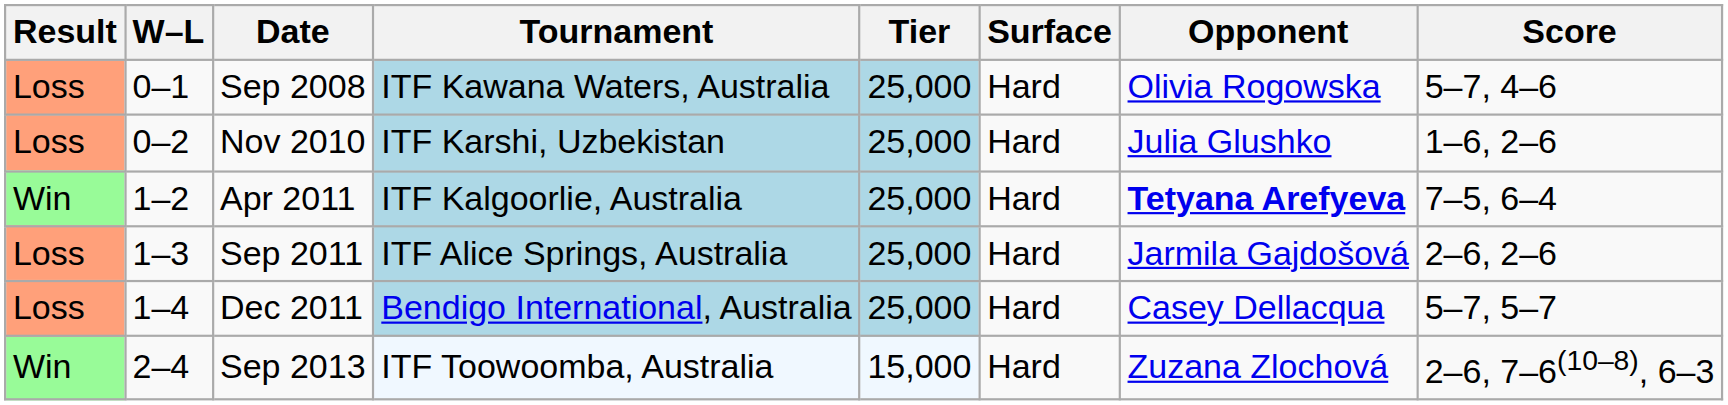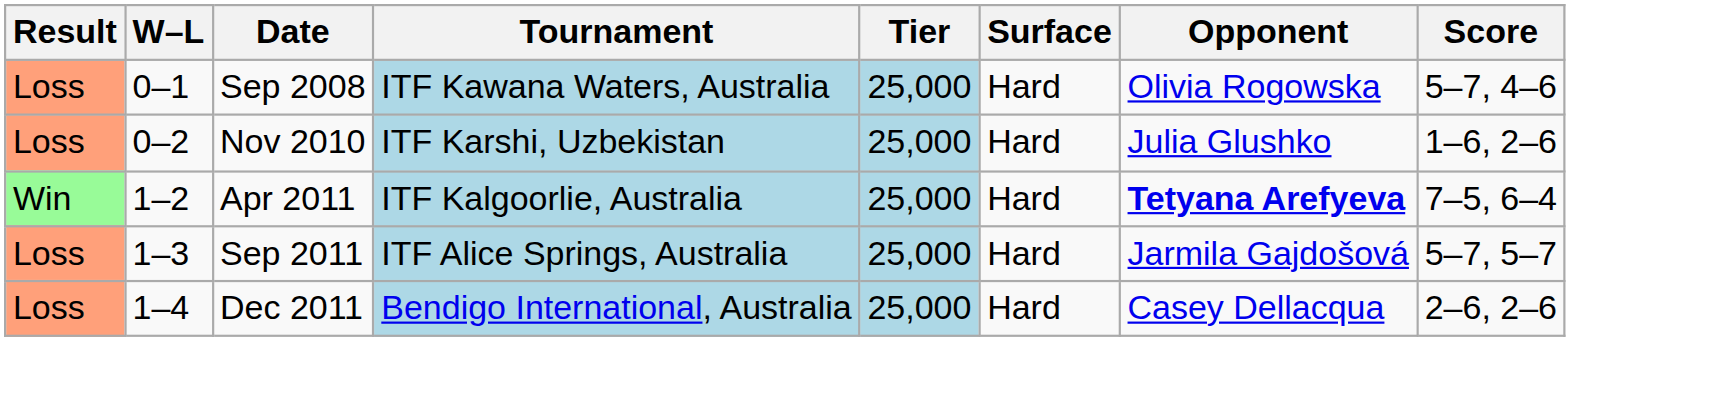Sep 2011 | Score: 2–6, 2–6 -> 5–7, 5–7
Dec 2011 | Score: 5–7, 5–7 -> 2–6, 2–6
- row: Win | 2–4 | Sep 2013 | ITF Toowoomba, Australia | 15,000 | Hard | Zuzana Zlochová | 2–6, 7–6(10–8), 6–3
